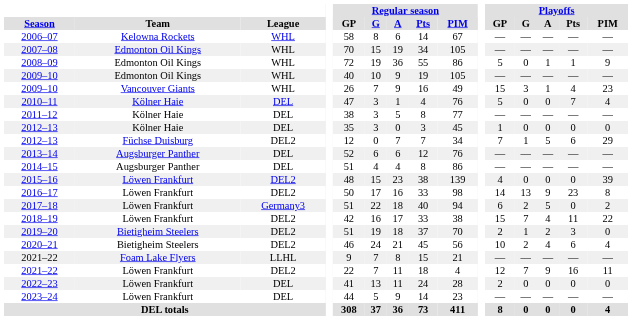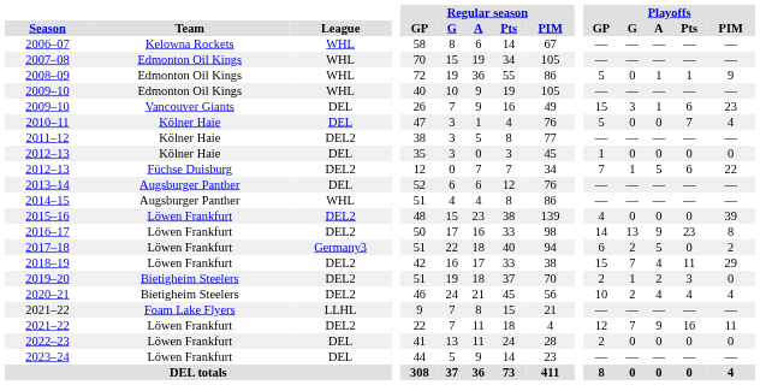2009–10 / Vancouver Giants | League: WHL -> DEL
2009–10 / Vancouver Giants | Playoffs / Pts: 4 -> 6
2011–12 | League: DEL -> DEL2
2012–13 / Füchse Duisburg | Playoffs / PIM: 29 -> 22
2014–15 | League: DEL -> WHL
2018–19 | Playoffs / PIM: 22 -> 29
2020–21 | Playoffs / Pts: 6 -> 4
